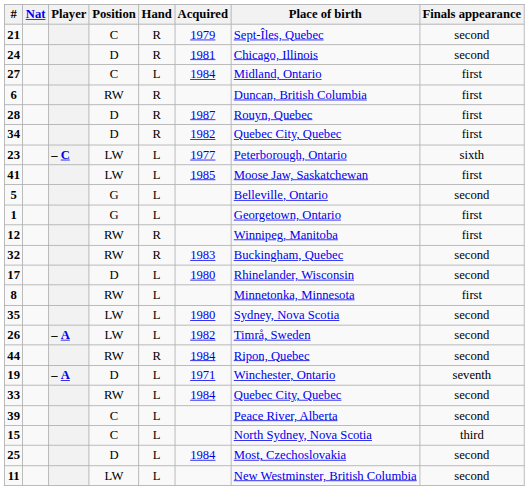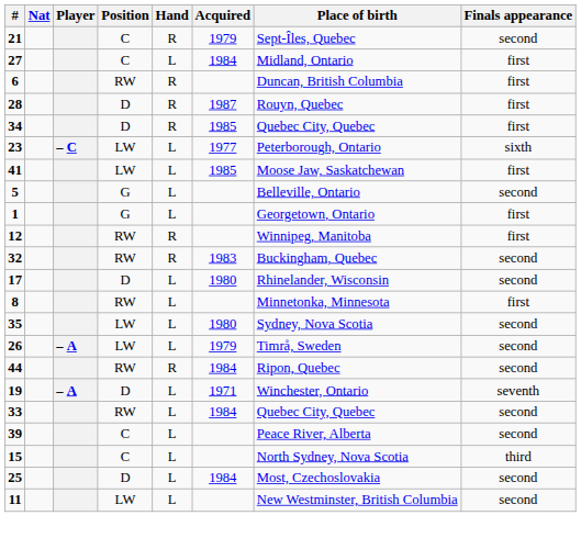- row: 24 | D | R | 1981 | Chicago, Illinois | second
34 | Acquired: 1982 -> 1985
26 | Acquired: 1982 -> 1979
